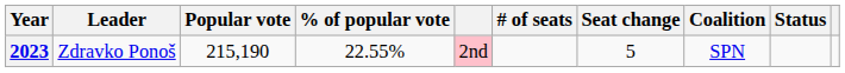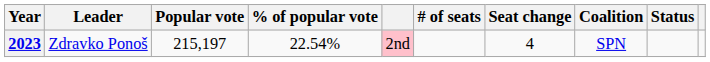2023 | Popular vote: 215,190 -> 215,197
2023 | % of popular vote: 22.55% -> 22.54%
2023 | Seat change: 5 -> 4
